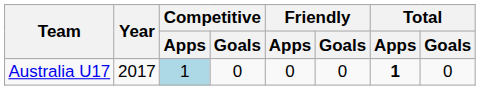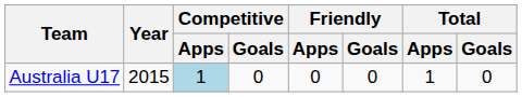Australia U17 | Year: 2017 -> 2015
Australia U17 | Total / Apps: bold -> normal
